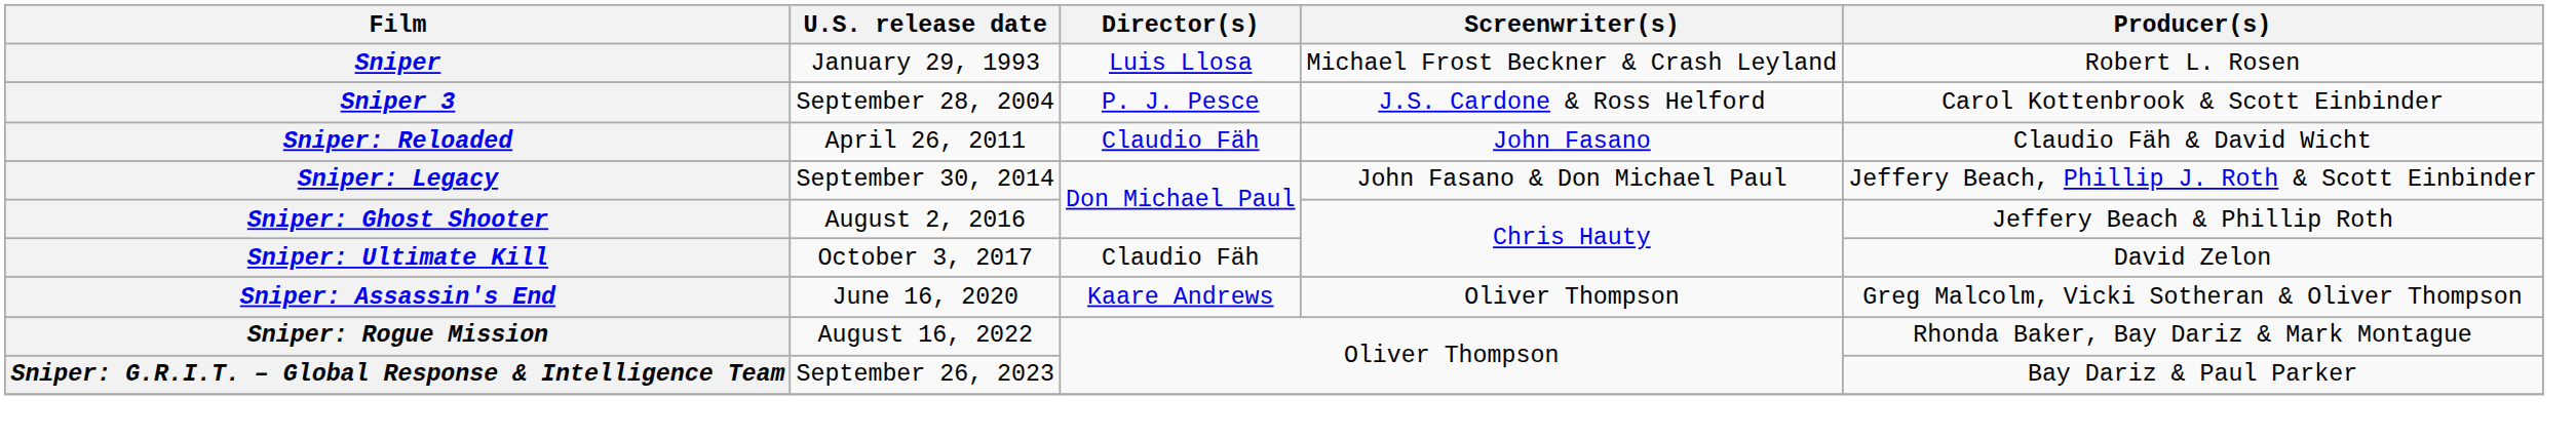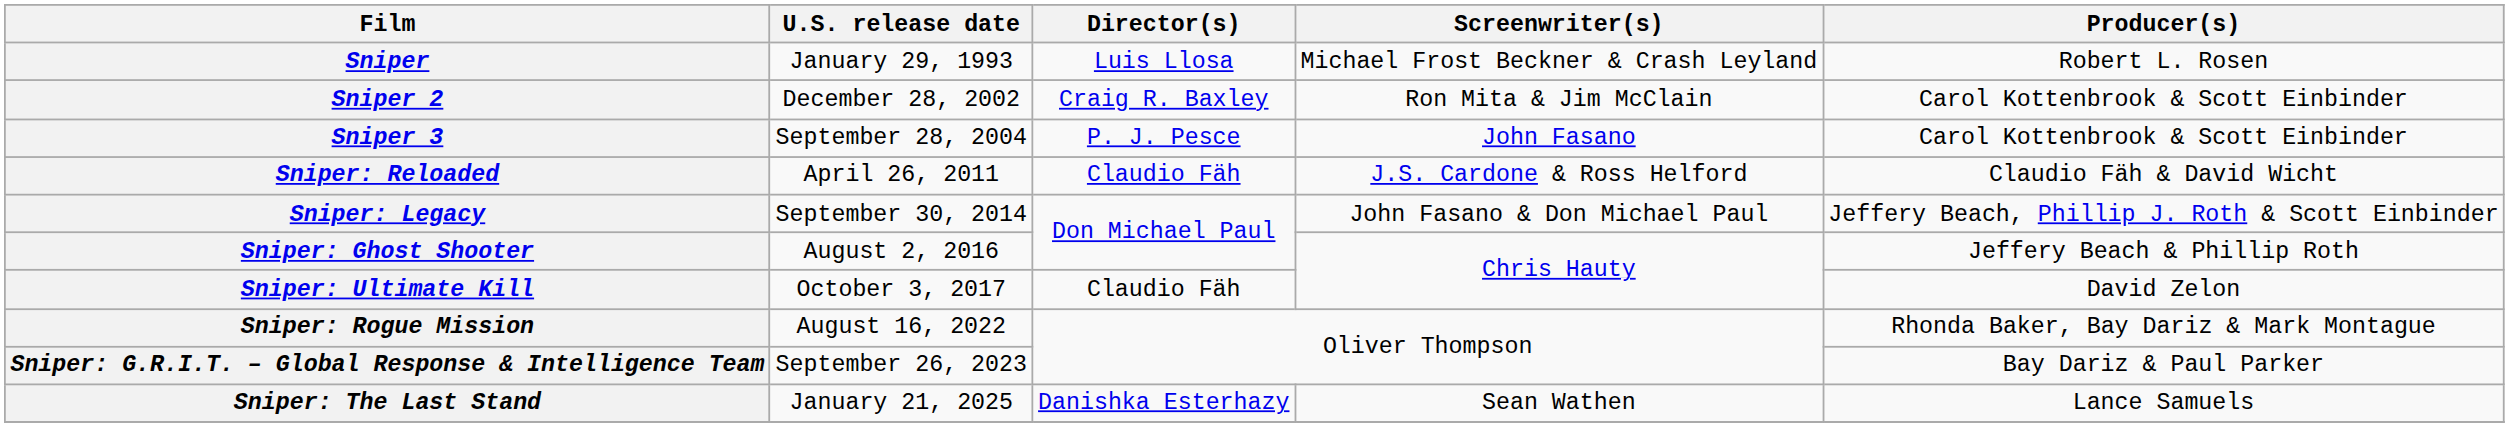+ row: Sniper 2 | December 28, 2002 | Craig R. Baxley | Ron Mita & Jim McClain | Carol Kottenbrook & Scott Einbinder
Sniper 3 | Screenwriter(s): J.S. Cardone & Ross Helford -> John Fasano
Sniper: Reloaded | Screenwriter(s): John Fasano -> J.S. Cardone & Ross Helford
- row: Sniper: Assassin's End | June 16, 2020 | Kaare Andrews | Oliver Thompson | Greg Malcolm, Vicki Sotheran & Oliver Thompson
+ row: Sniper: The Last Stand | January 21, 2025 | Danishka Esterhazy | Sean Wathen | Lance Samuels
